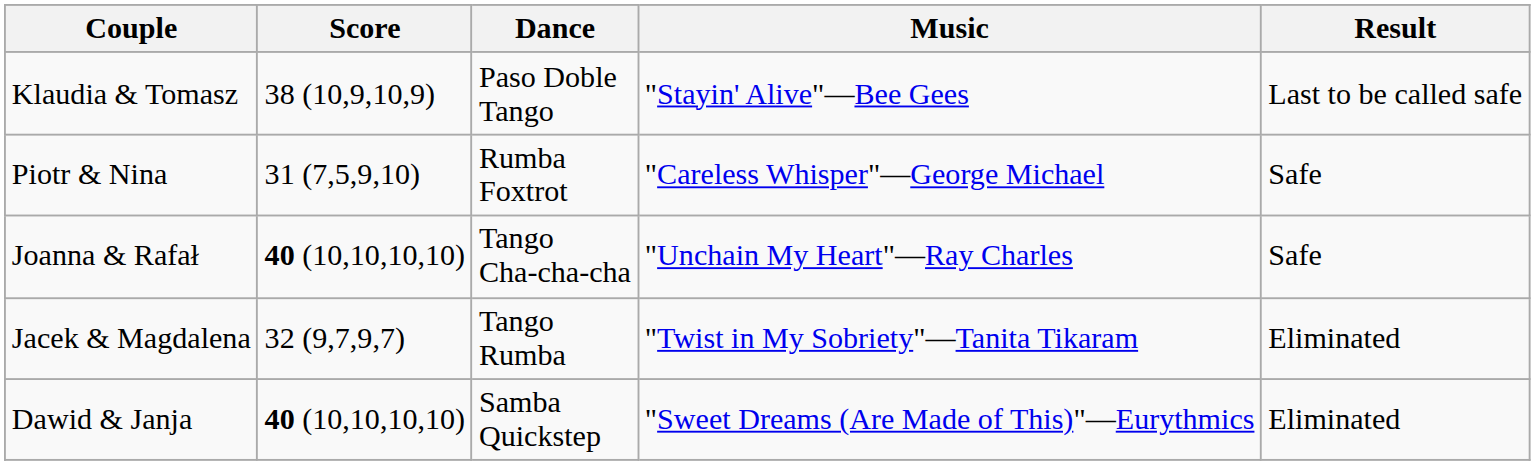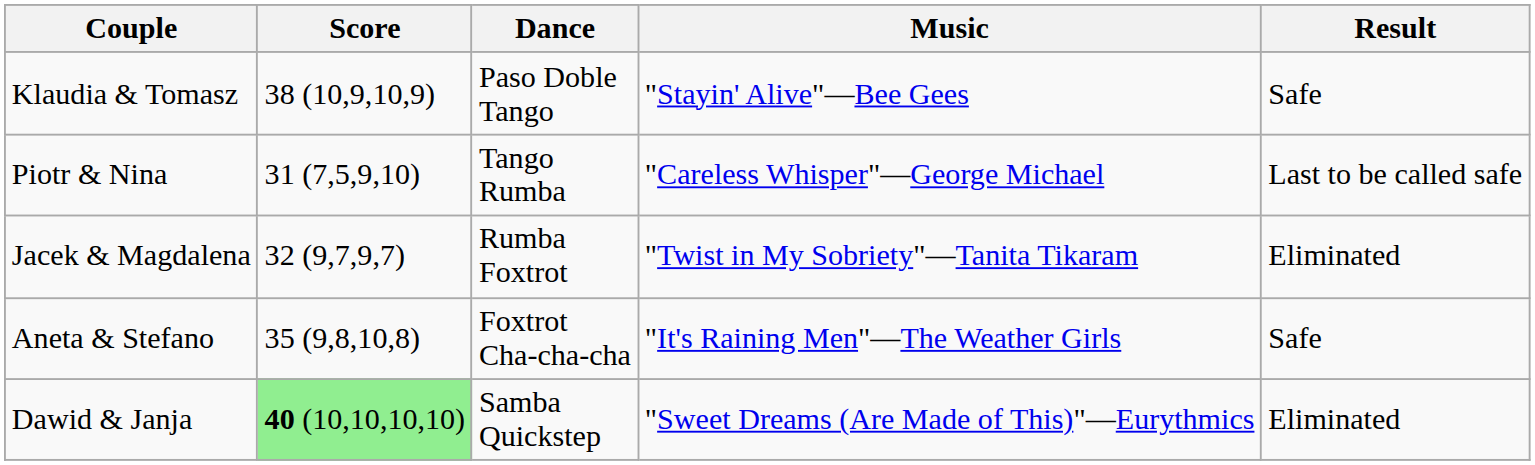Klaudia & Tomasz | Result: Last to be called safe -> Safe
Piotr & Nina | Dance: Rumba Foxtrot -> Tango Rumba
Piotr & Nina | Result: Safe -> Last to be called safe
- row: Joanna & Rafał | 40 (10,10,10,10) | Tango Cha-cha-cha | "Unchain My Heart"—Ray Charles | Safe
Jacek & Magdalena | Dance: Tango Rumba -> Rumba Foxtrot
+ row: Aneta & Stefano | 35 (9,8,10,8) | Foxtrot Cha-cha-cha | "It's Raining Men"—The Weather Girls | Safe
Dawid & Janja | Score: no background -> lightgreen background
